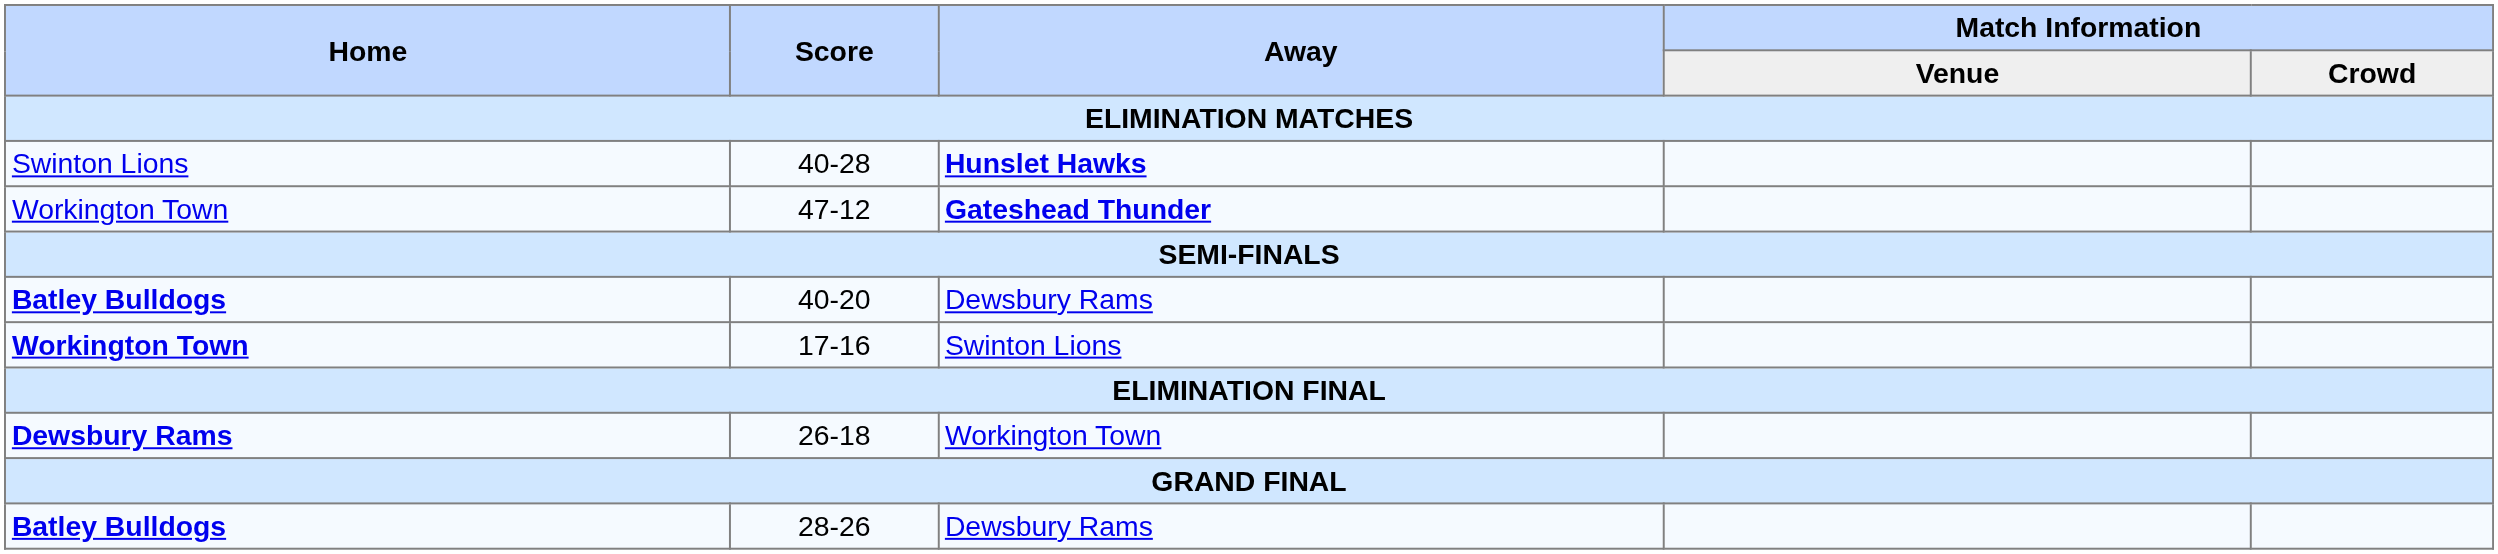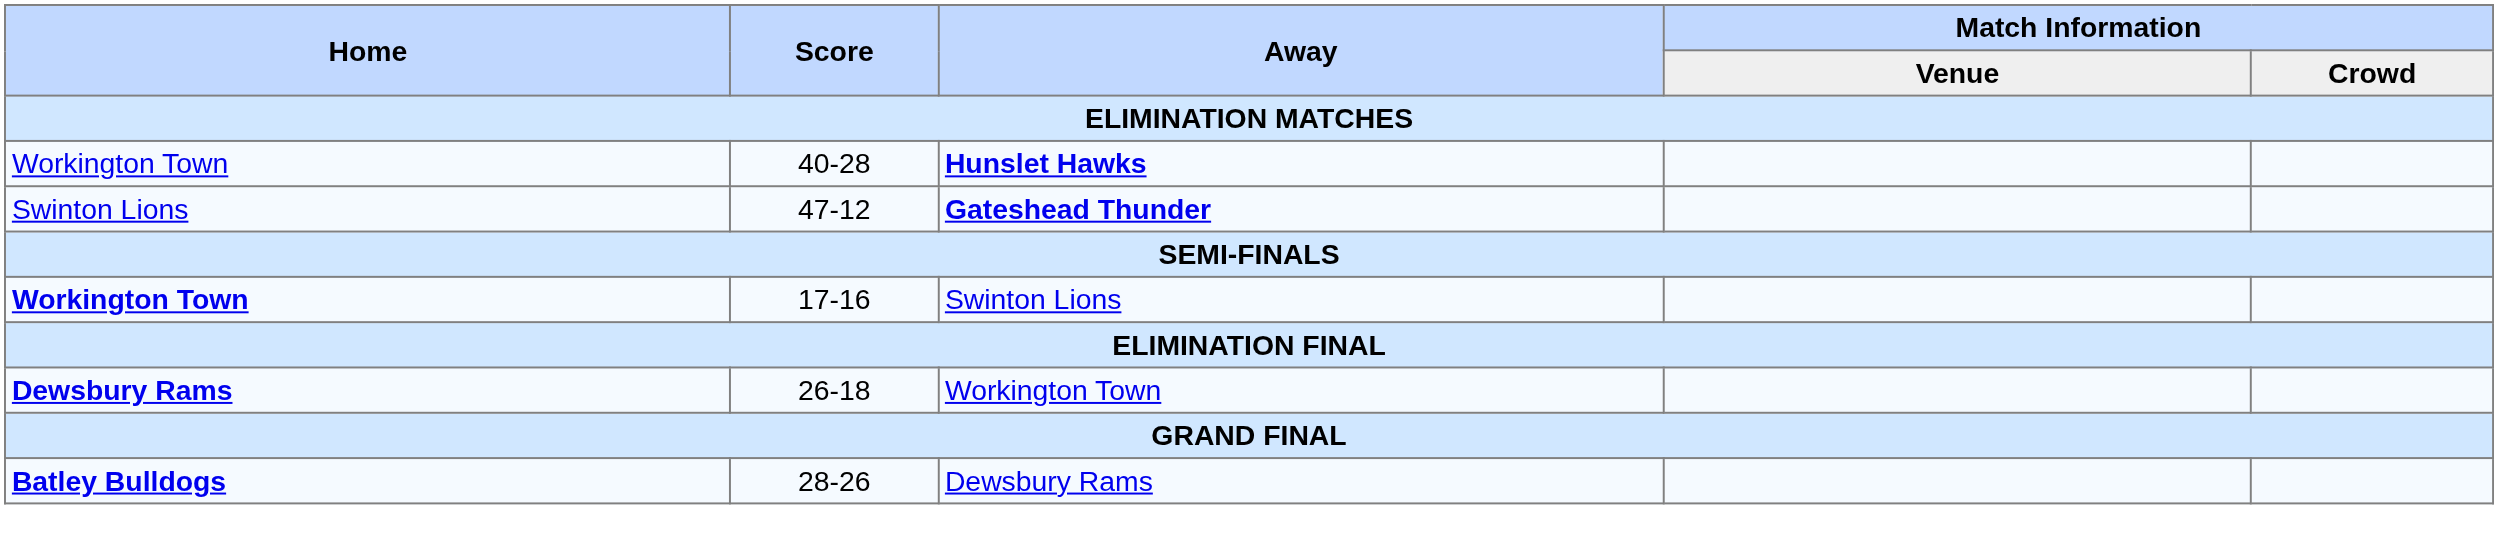Hunslet Hawks | Home: Swinton Lions -> Workington Town
Gateshead Thunder | Home: Workington Town -> Swinton Lions
- row: Batley Bulldogs | 40-20 | Dewsbury Rams
